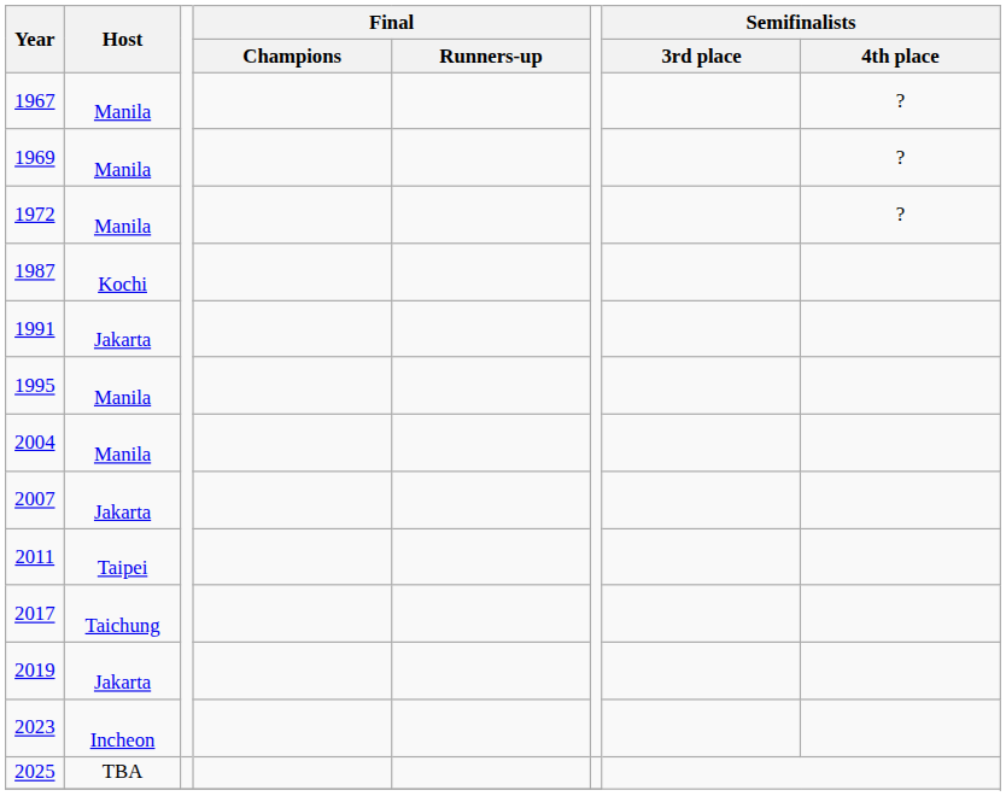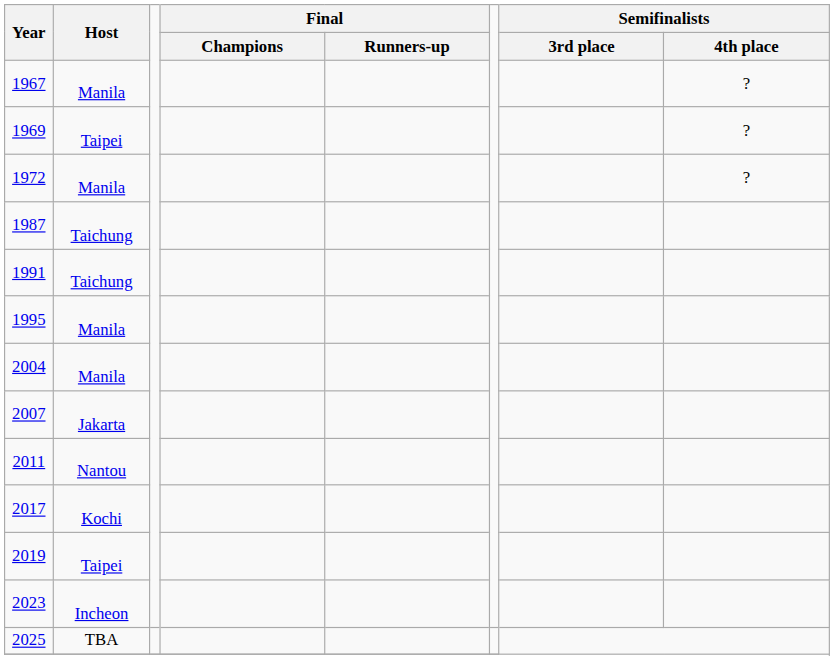1969 | Host: Manila -> Taipei
1987 | Host: Kochi -> Taichung
1991 | Host: Jakarta -> Taichung
2011 | Host: Taipei -> Nantou
2017 | Host: Taichung -> Kochi
2019 | Host: Jakarta -> Taipei
